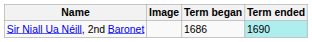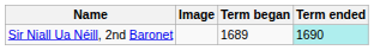Sir Niall Ua Néill, 2nd Baronet | Term began: 1686 -> 1689
